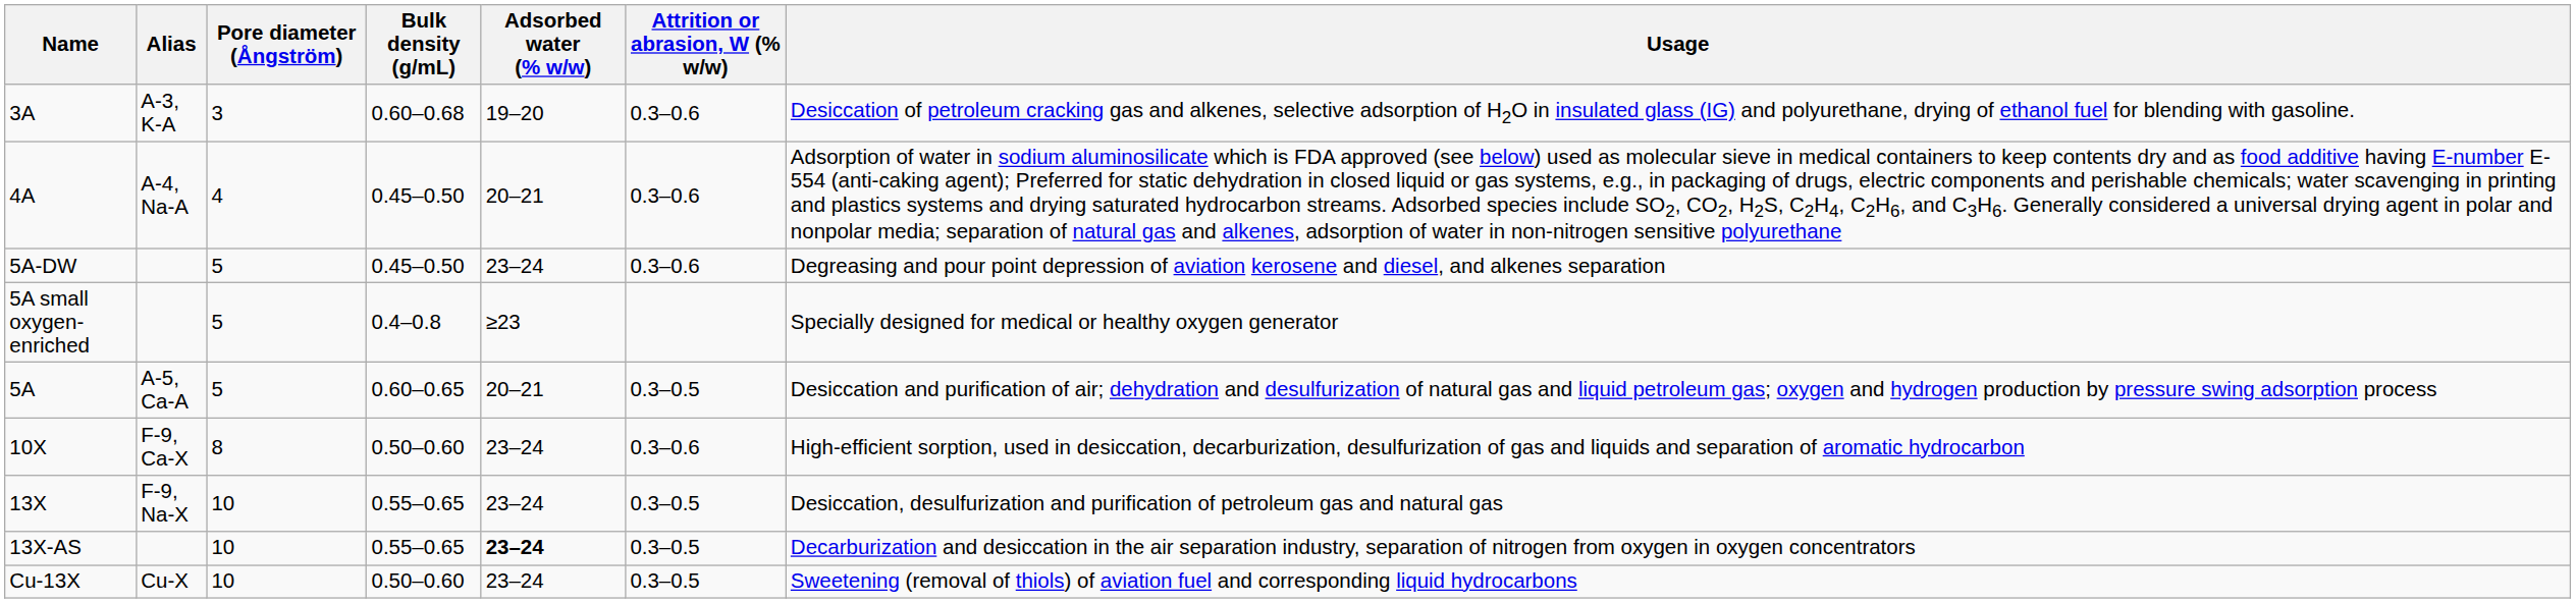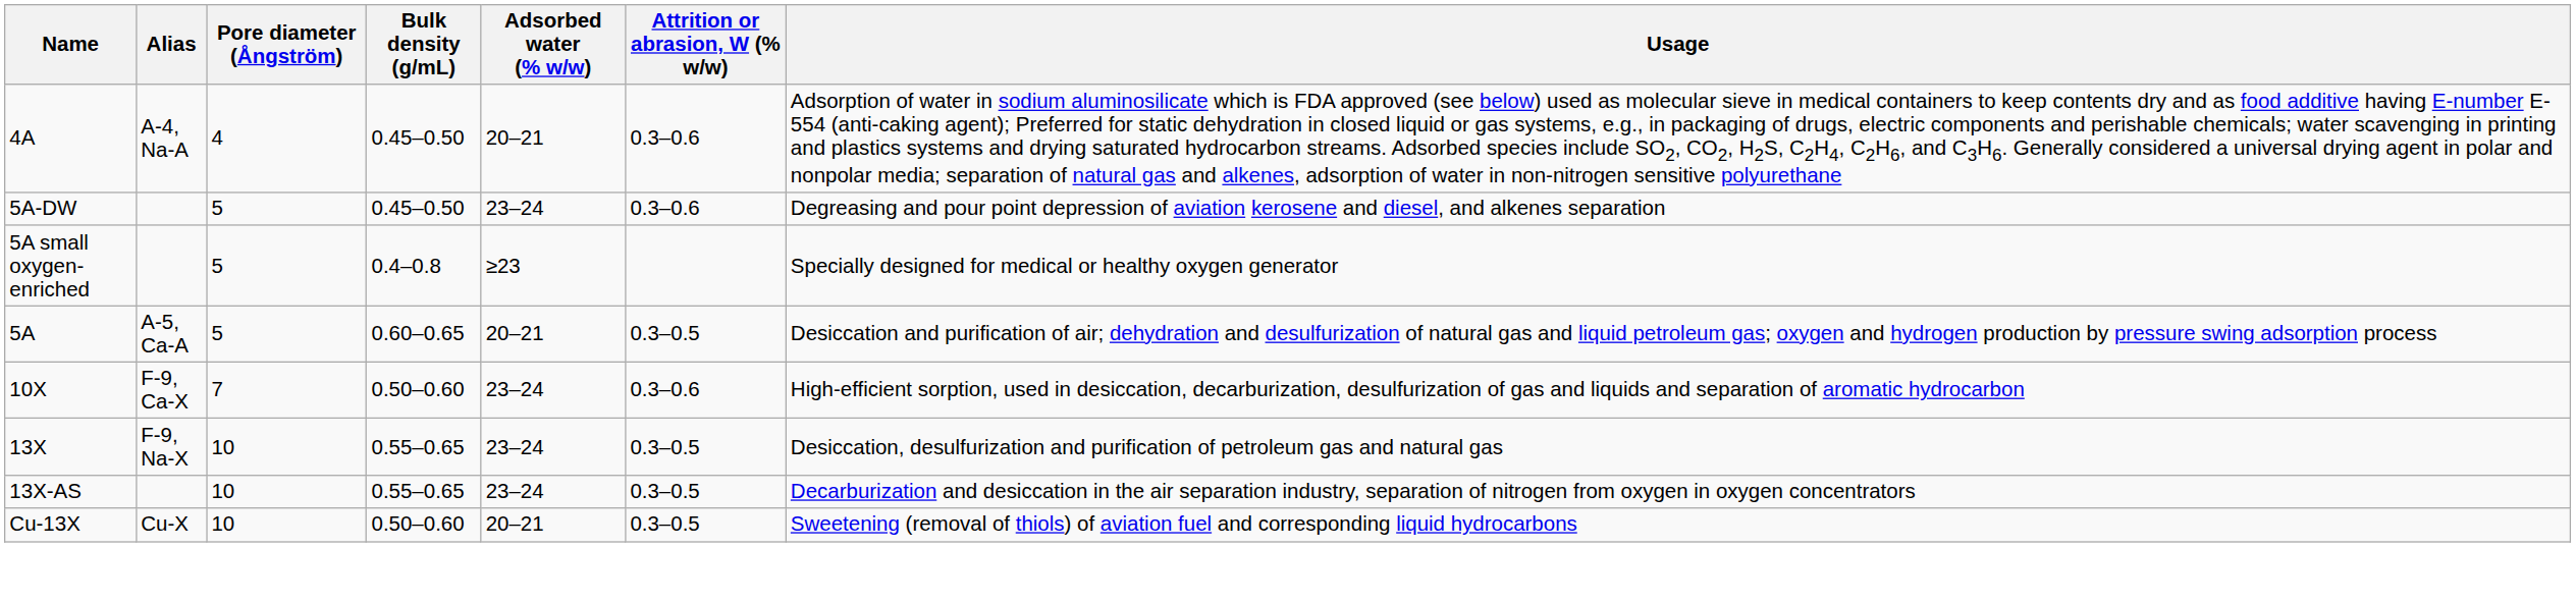- row: 3A | A-3, K-A | 3 | 0.60–0.68 | 19–20 | 0.3–0.6 | Desiccation of petroleum cracking gas and alkenes, selective adsorption of H2O in insulated glass (IG) and polyurethane, drying of ethanol fuel for blending with gasoline.
10X | Pore diameter (Ångström): 8 -> 7
13X-AS | Adsorbed water (% w/w): bold -> normal
Cu-13X | Adsorbed water (% w/w): 23–24 -> 20–21
